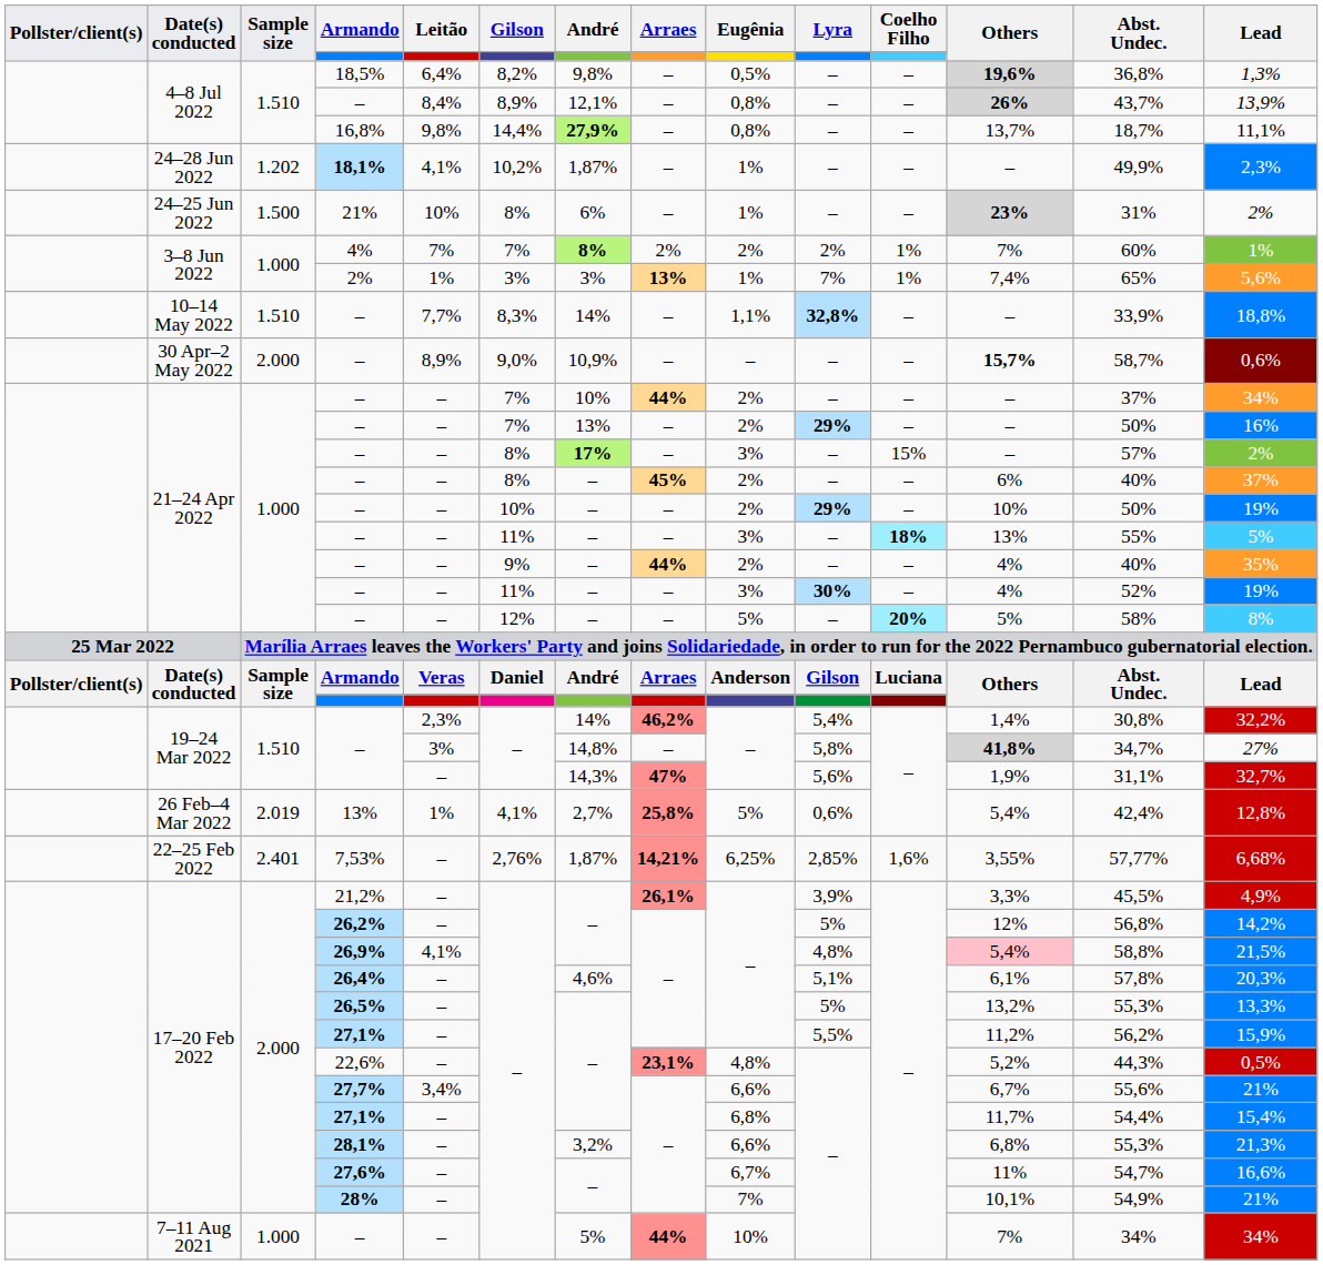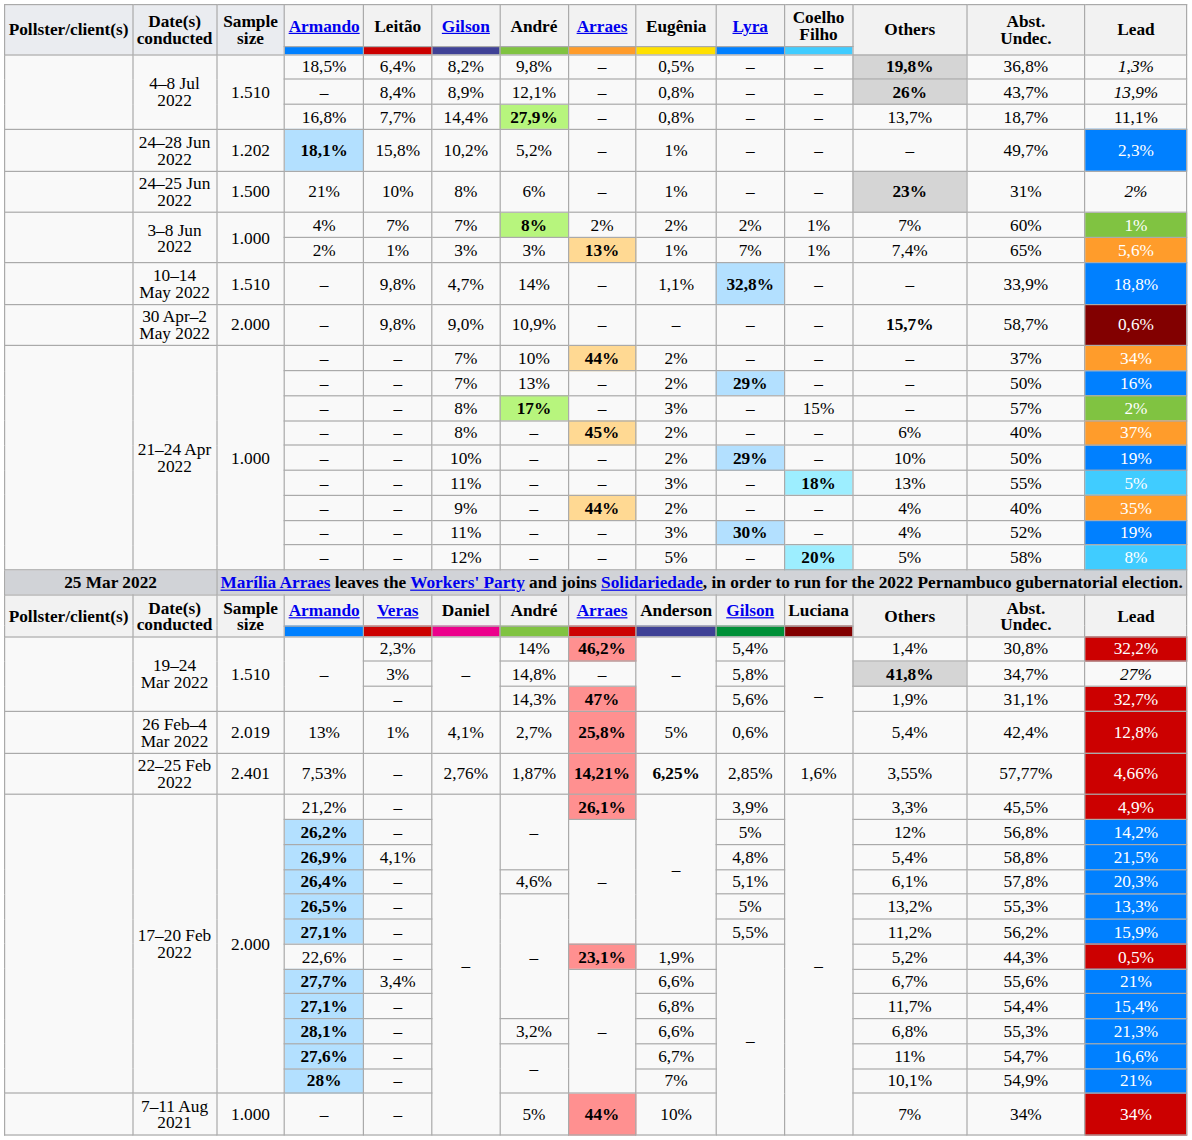18,5% | Others: 19,6% -> 19,8%
16,8% | Leitão: 9,8% -> 7,7%
18,1% | Leitão: 4,1% -> 15,8%
18,1% | André: 1,87% -> 5,2%
18,1% | Abst. Undec.: 49,9% -> 49,7%
10–14 May 2022 / – | Leitão: 7,7% -> 9,8%
10–14 May 2022 / – | Gilson: 8,3% -> 4,7%
30 Apr–2 May 2022 / – | Leitão: 8,9% -> 9,8%
7,53% | Eugênia: normal -> bold
7,53% | Lead: 6,68% -> 4,66%
26,9% | Others: pink background -> no background
22,6% | Eugênia: 4,8% -> 1,9%
